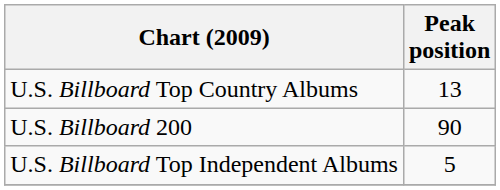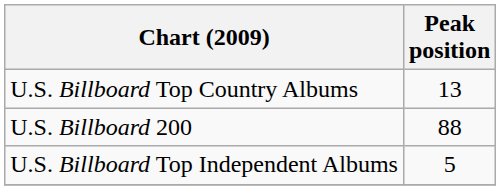U.S. Billboard 200 | Peak position: 90 -> 88
